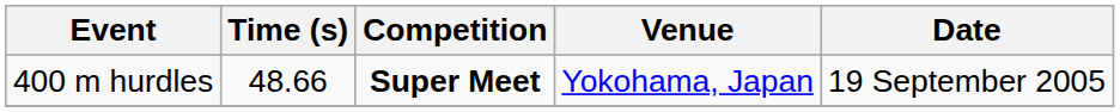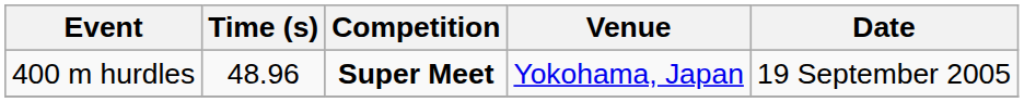400 m hurdles | Time (s): 48.66 -> 48.96
